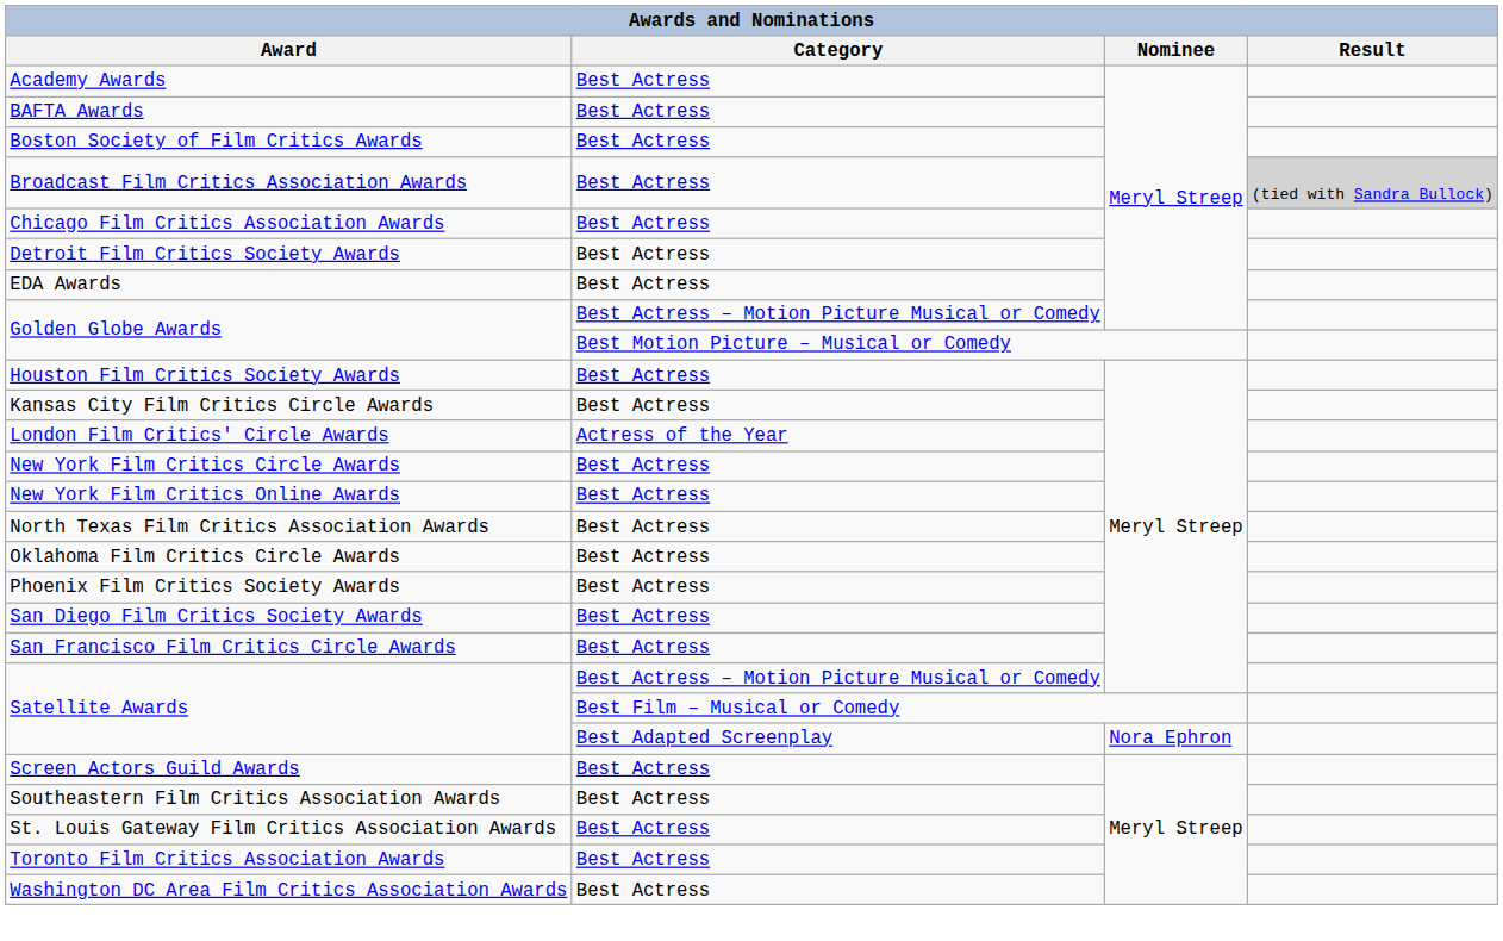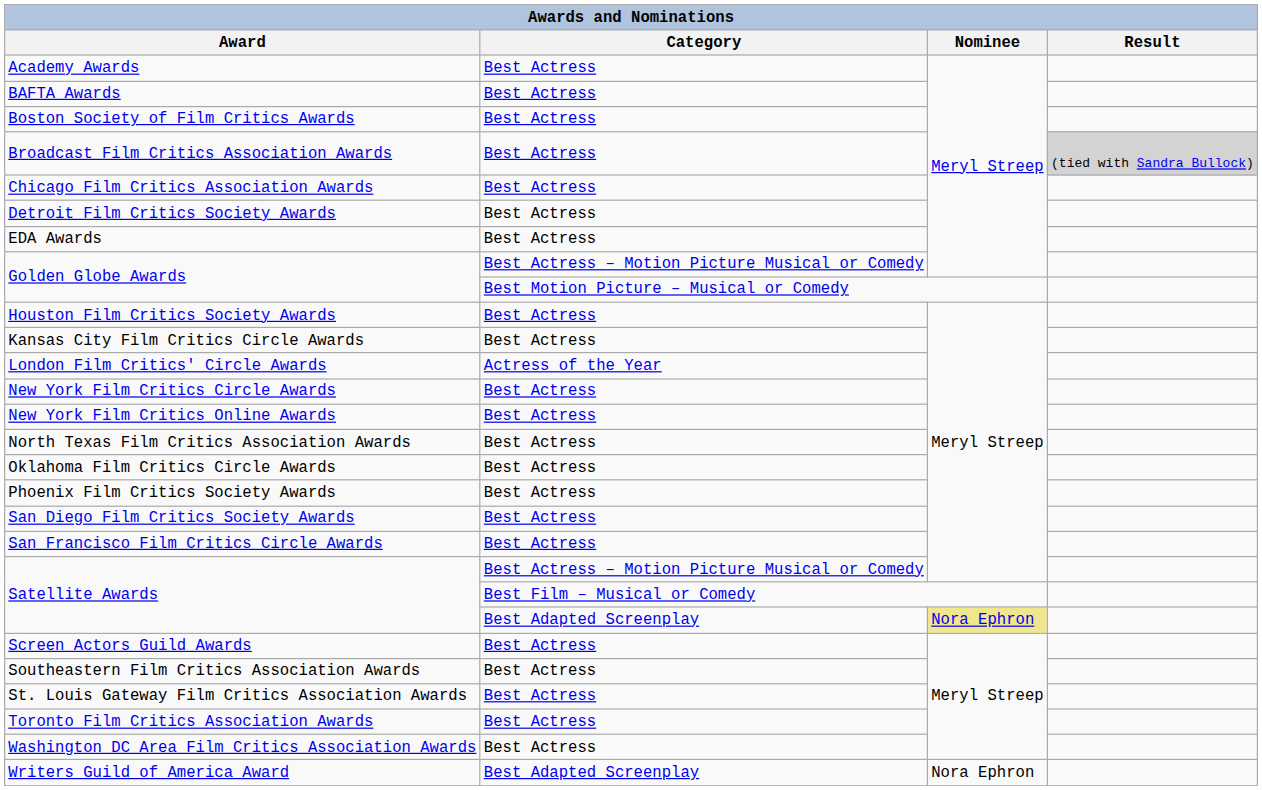Satellite Awards / Best Adapted Screenplay | Nominee: no background -> khaki background
+ row: Writers Guild of America Award | Best Adapted Screenplay | Nora Ephron
